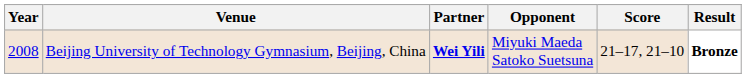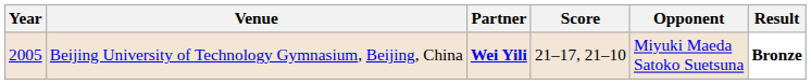columns swapped: Opponent <-> Score
Beijing University of Technology Gymnasium, Beijing, China | Year: 2008 -> 2005
